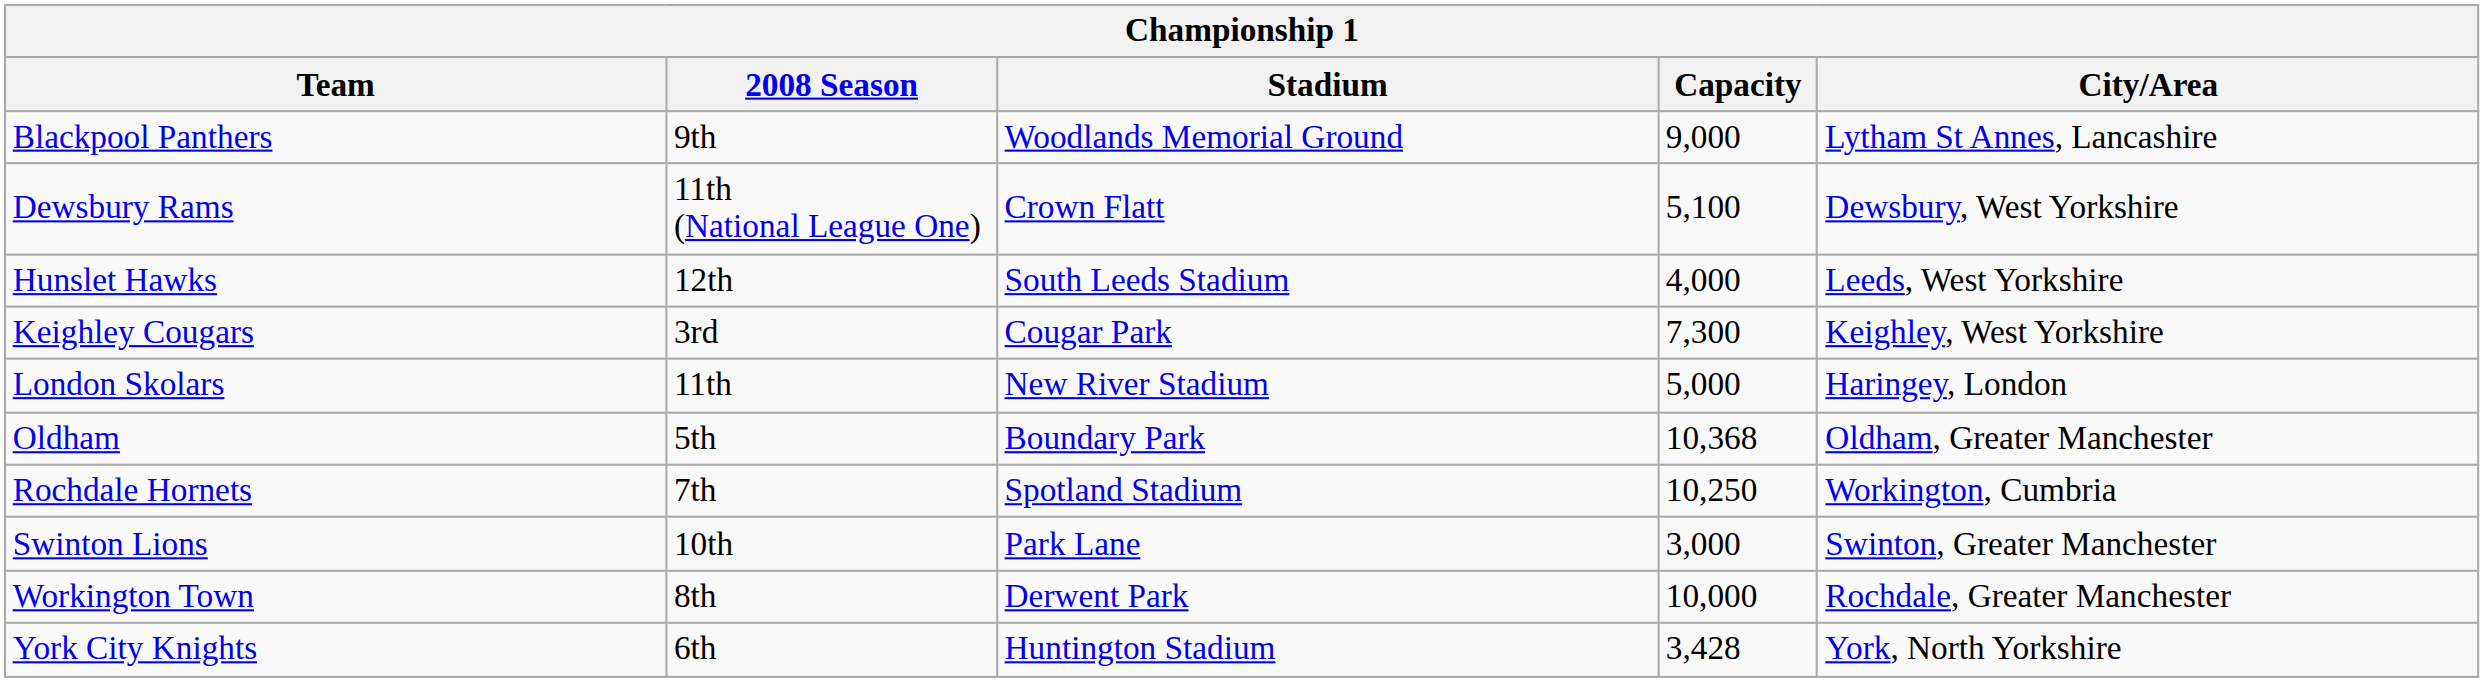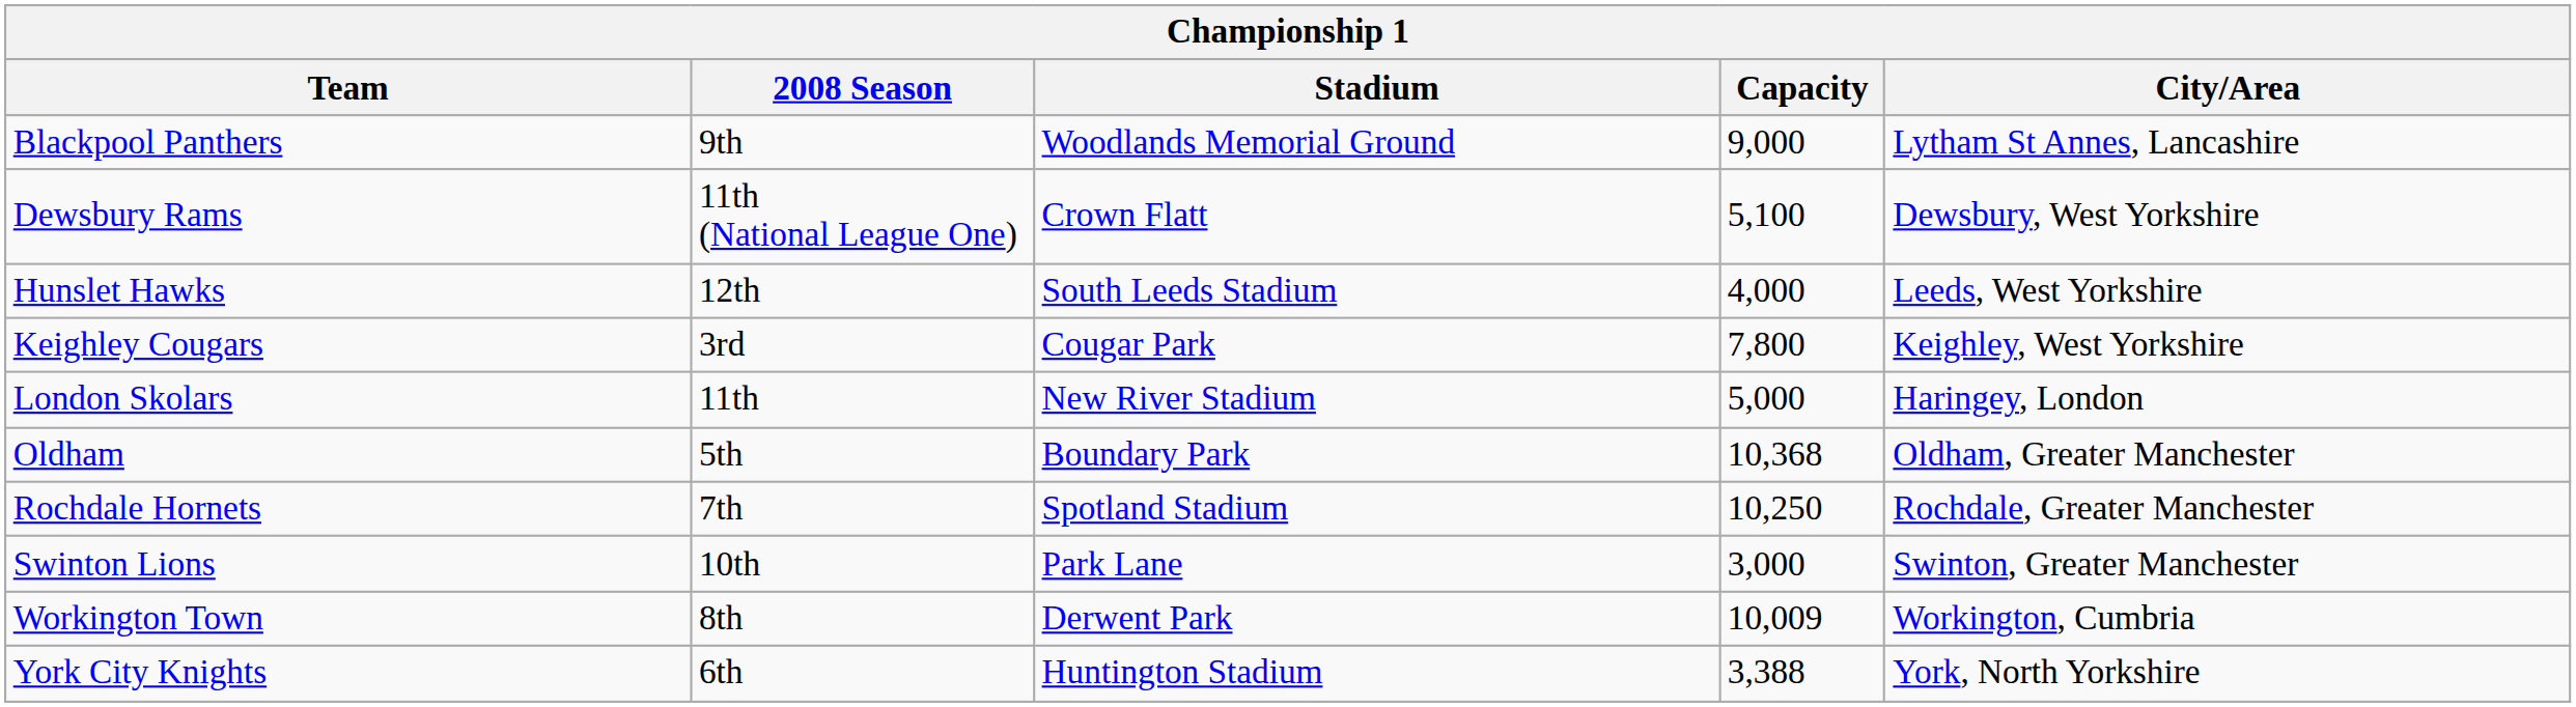Keighley Cougars | Capacity: 7,300 -> 7,800
Rochdale Hornets | City/Area: Workington, Cumbria -> Rochdale, Greater Manchester
Workington Town | Capacity: 10,000 -> 10,009
Workington Town | City/Area: Rochdale, Greater Manchester -> Workington, Cumbria
York City Knights | Capacity: 3,428 -> 3,388
